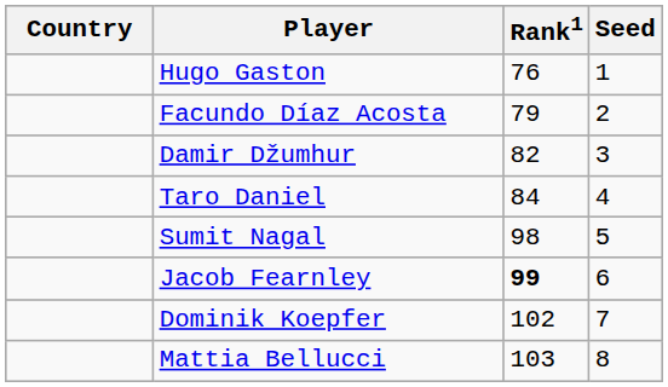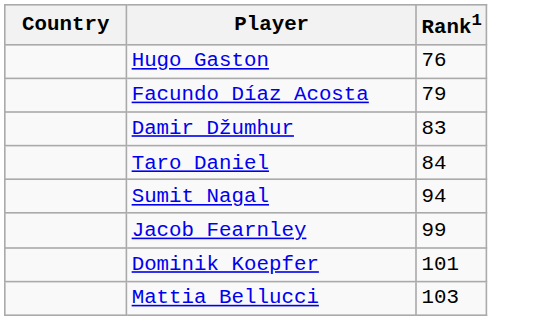- column: Seed | 1 | 2 | 3 | 4 | 5 | 6 | 7 | 8
Damir Džumhur | Rank1: 82 -> 83
Sumit Nagal | Rank1: 98 -> 94
Jacob Fearnley | Rank1: bold -> normal
Dominik Koepfer | Rank1: 102 -> 101
